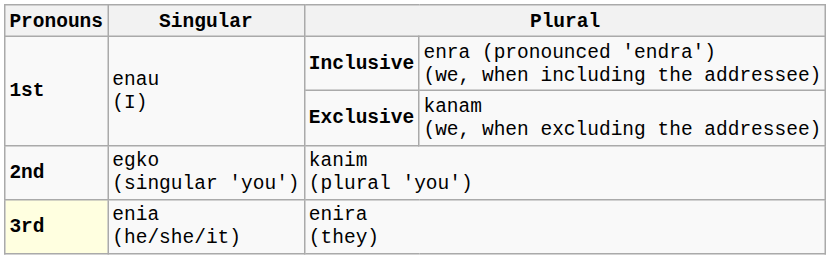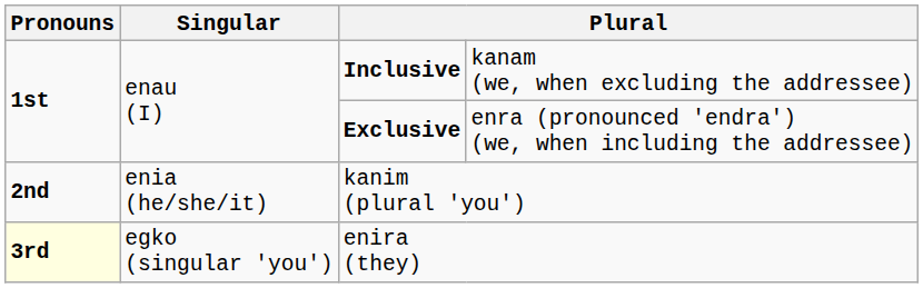Inclusive | column 4: enra (pronounced 'endra') (we, when including the addressee) -> kanam (we, when excluding the addressee)
Exclusive | column 4: kanam (we, when excluding the addressee) -> enra (pronounced 'endra') (we, when including the addressee)
kanim (plural 'you') | Singular: egko (singular 'you') -> enia (he/she/it)
enira (they) | Singular: enia (he/she/it) -> egko (singular 'you')
